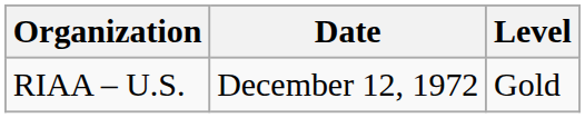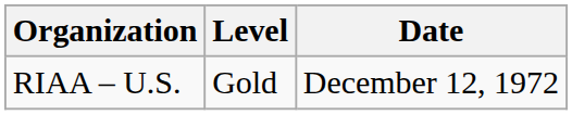columns swapped: Level <-> Date
